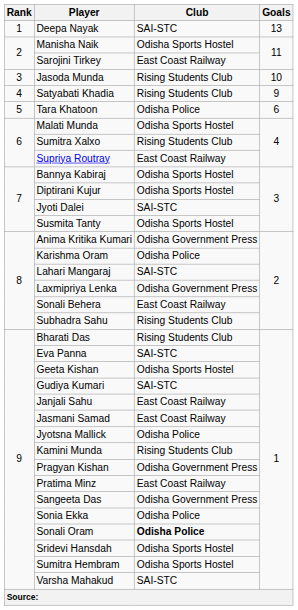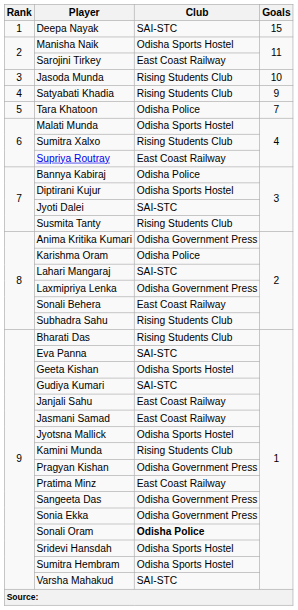Deepa Nayak | Goals: 13 -> 15
Tara Khatoon | Goals: 6 -> 7
Bannya Kabiraj | Club: Odisha Sports Hostel -> Odisha Police
Susmita Tanty | Club: Odisha Sports Hostel -> Rising Students Club
Jyotsna Mallick | Club: Odisha Police -> Odisha Sports Hostel
Sonia Ekka | Club: Odisha Police -> Odisha Government Press
